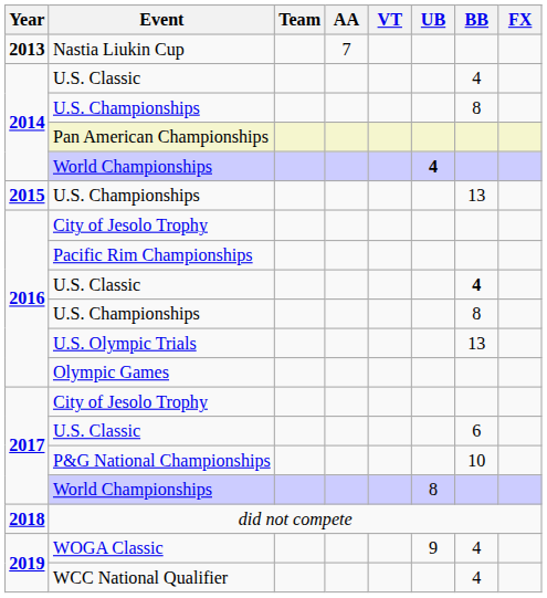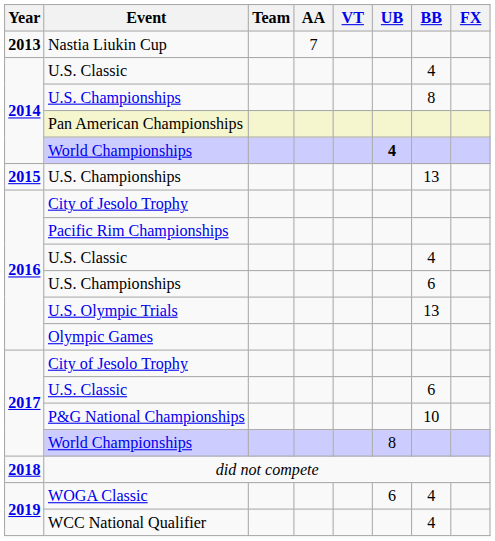2016 / U.S. Classic | BB: bold -> normal
2016 / U.S. Championships | BB: 8 -> 6
WOGA Classic | UB: 9 -> 6
